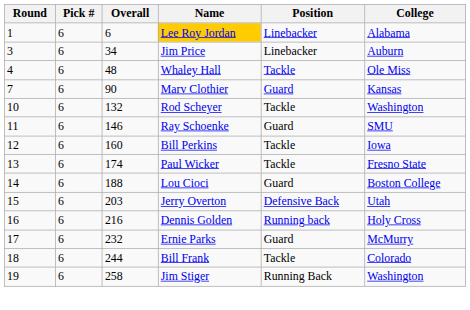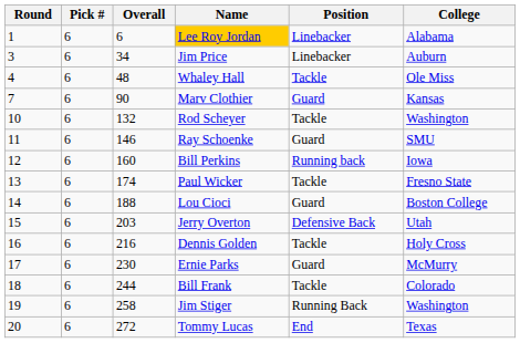Bill Perkins | Position: Tackle -> Running back
Dennis Golden | Position: Running back -> Tackle
Ernie Parks | Overall: 232 -> 230
+ row: 20 | 6 | 272 | Tommy Lucas | End | Texas
